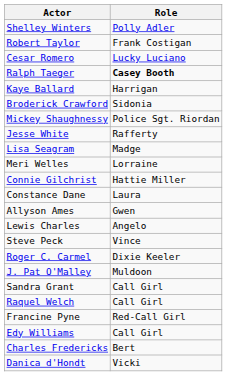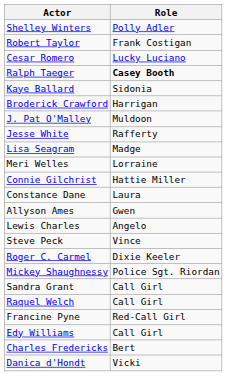Kaye Ballard | Role: Harrigan -> Sidonia
Broderick Crawford | Role: Sidonia -> Harrigan
rows swapped: Mickey Shaughnessy <-> J. Pat O'Malley
